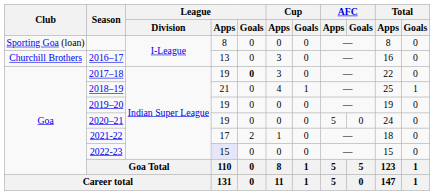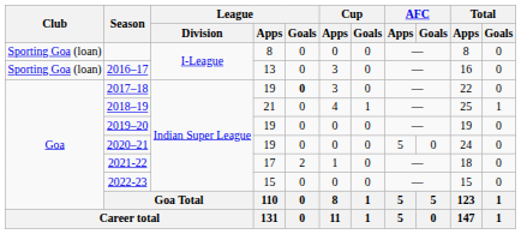2016–17 | Club: Churchill Brothers -> Sporting Goa (loan)
2022-23 | League / Apps: lavender background -> no background
